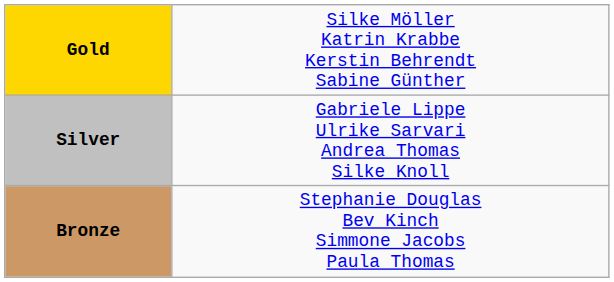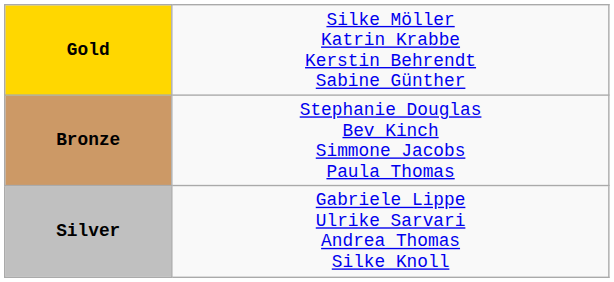rows swapped: Silver <-> Bronze
